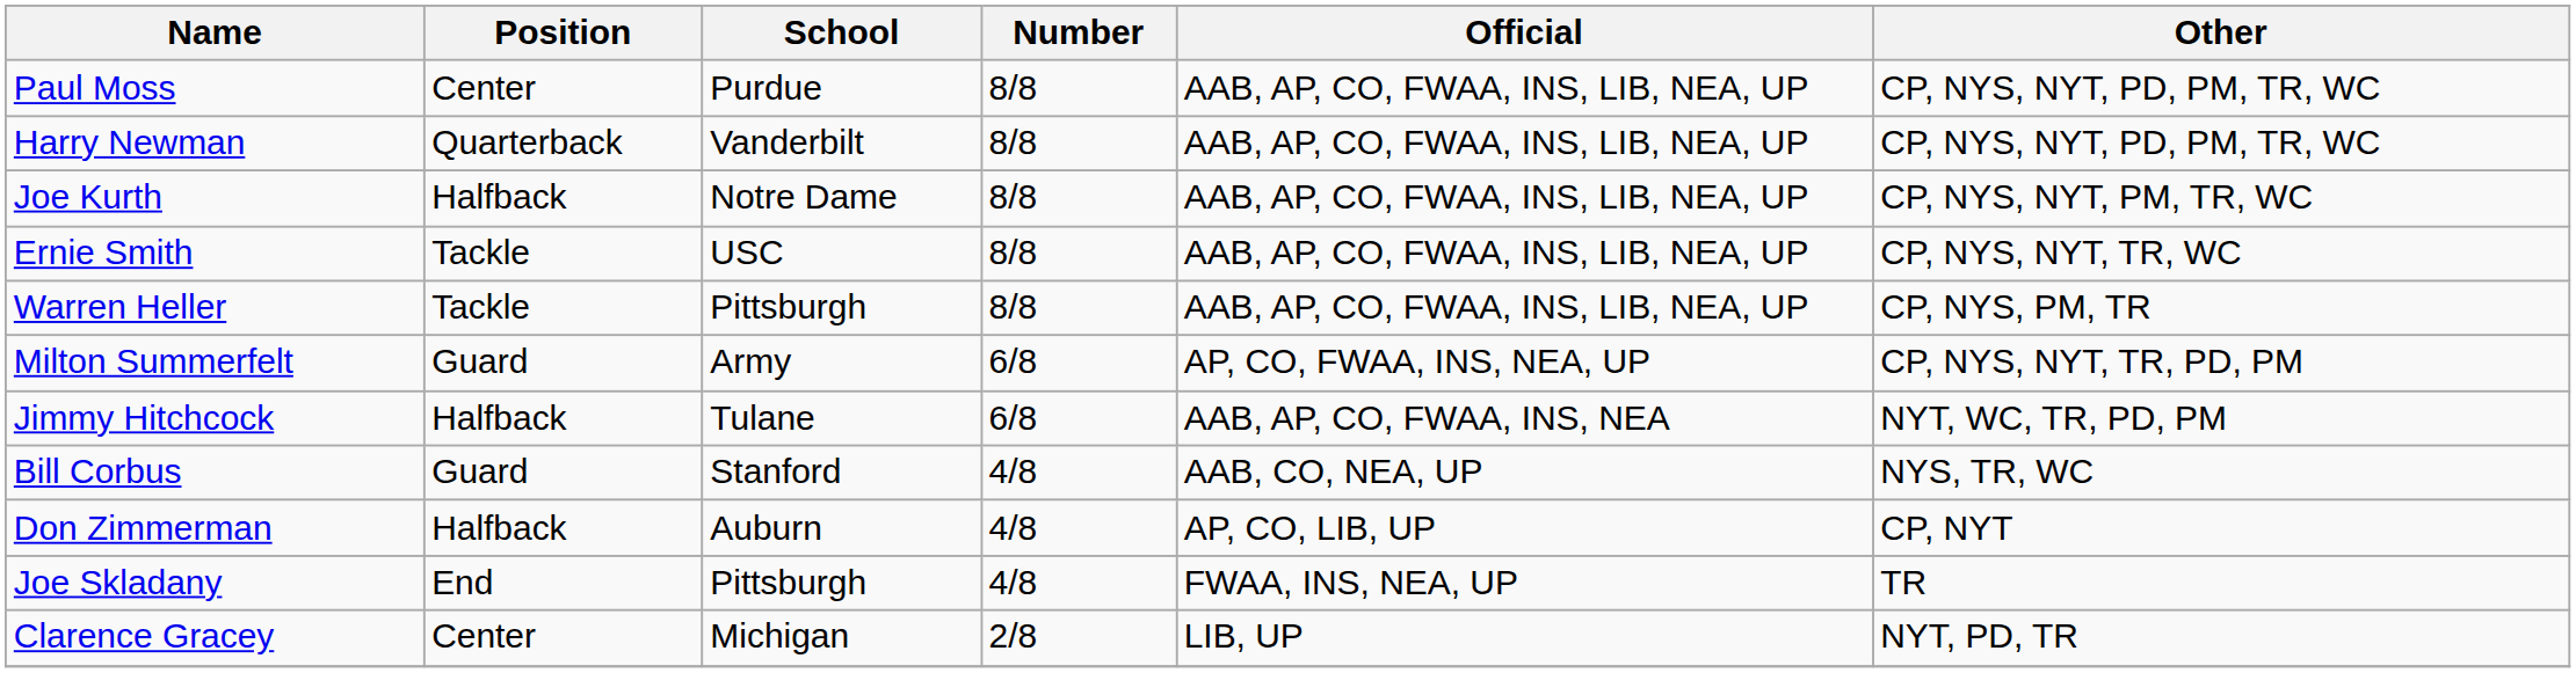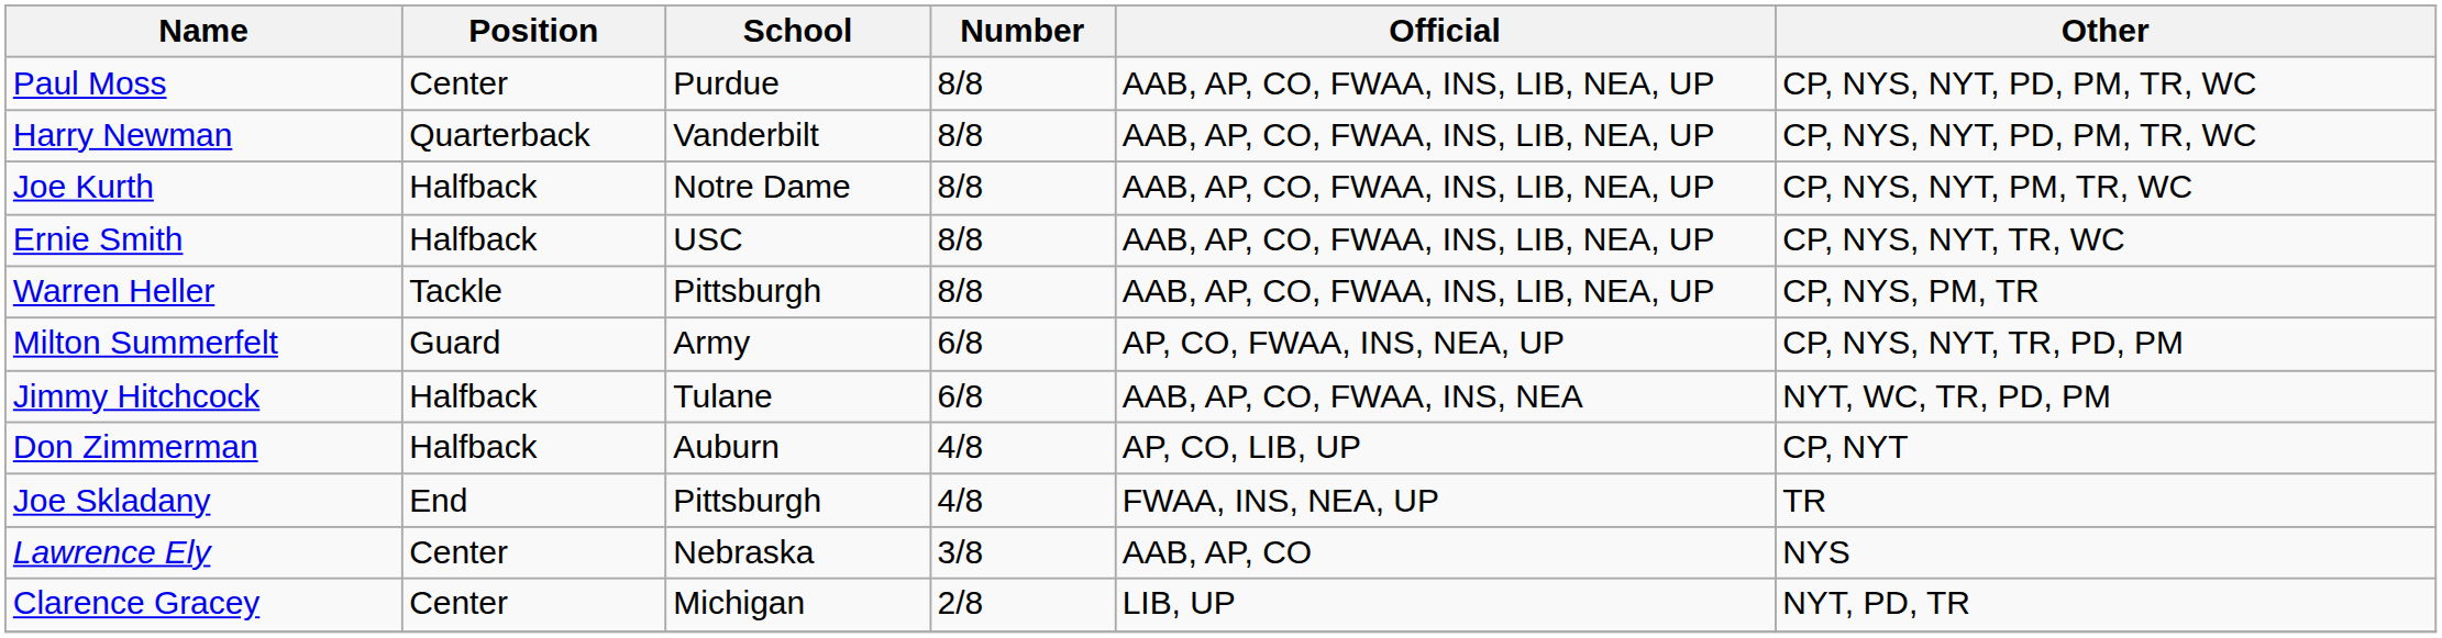Ernie Smith | Position: Tackle -> Halfback
- row: Bill Corbus | Guard | Stanford | 4/8 | AAB, CO, NEA, UP | NYS, TR, WC
+ row: Lawrence Ely | Center | Nebraska | 3/8 | AAB, AP, CO | NYS
